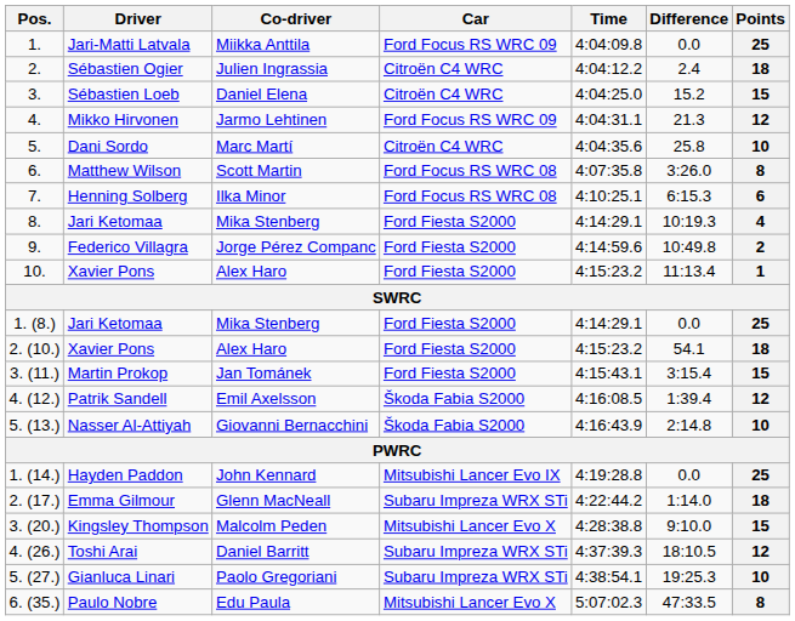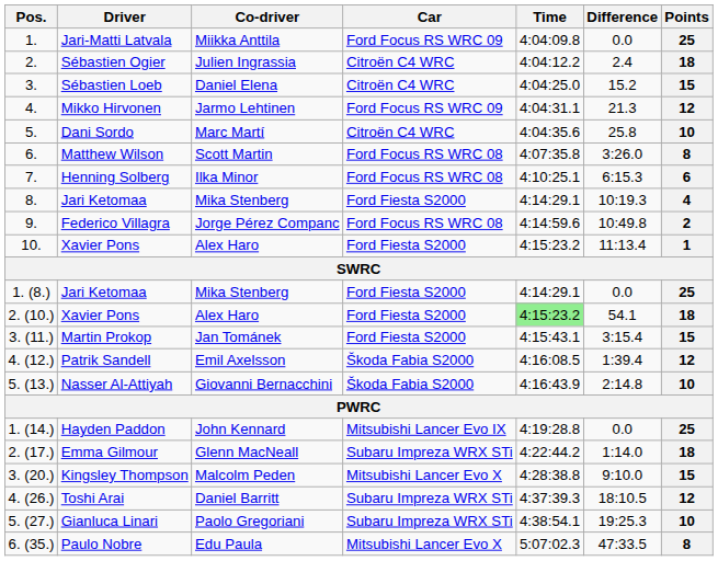Federico Villagra | Car: Ford Fiesta S2000 -> Ford Focus RS WRC 08
2. (10.) / Xavier Pons | Time: no background -> lightgreen background
